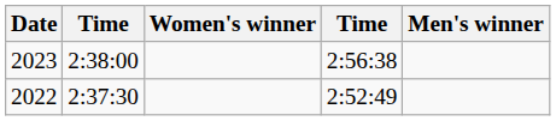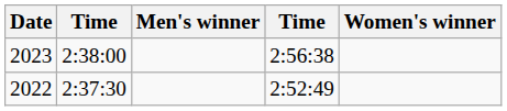columns swapped: Men's winner <-> Women's winner
